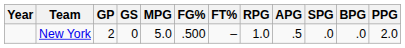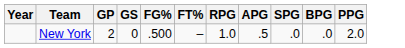- column: MPG | 5.0
